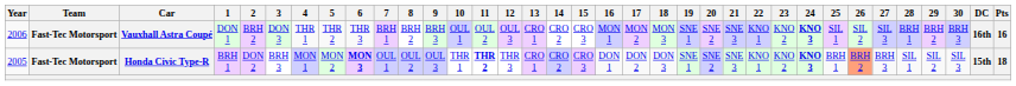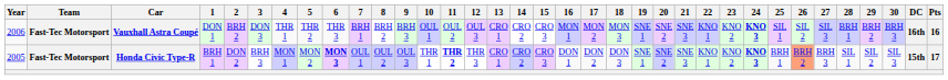Honda Civic Type-R | Pts: 18 -> 17
